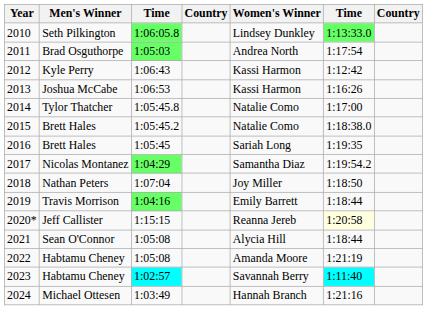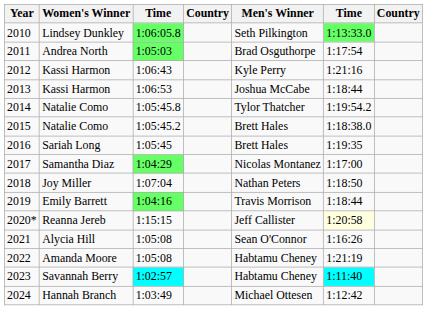columns swapped: Men's Winner <-> Women's Winner
2012 | column 6: 1:12:42 -> 1:21:16
2013 | column 6: 1:16:26 -> 1:18:44
2014 | column 6: 1:17:00 -> 1:19:54.2
2017 | column 6: 1:19:54.2 -> 1:17:00
2021 | column 6: 1:18:44 -> 1:16:26
2024 | column 6: 1:21:16 -> 1:12:42
